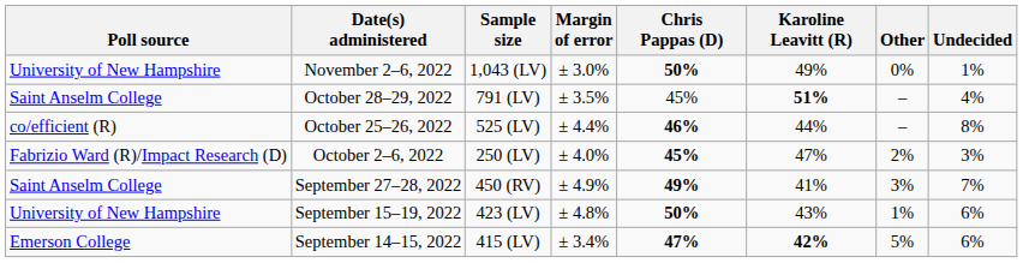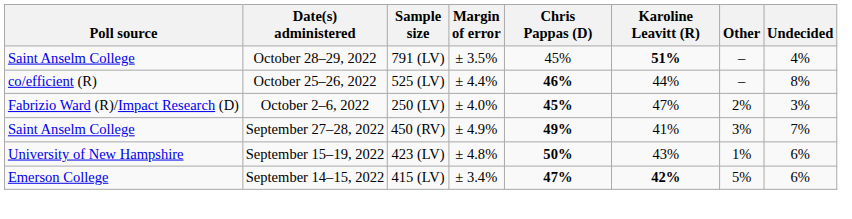- row: University of New Hampshire | November 2–6, 2022 | 1,043 (LV) | ± 3.0% | 50% | 49% | 0% | 1%
